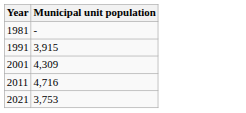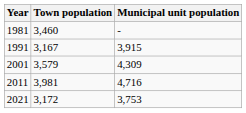+ column: Town population | 3,460 | 3,167 | 3,579 | 3,981 | 3,172
